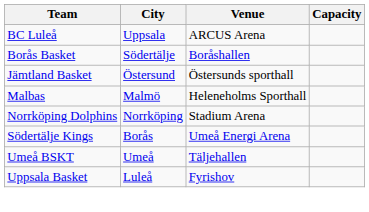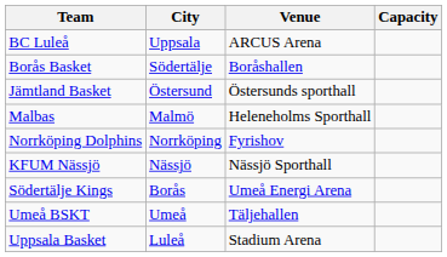Norrköping Dolphins | Venue: Stadium Arena -> Fyrishov
+ row: KFUM Nässjö | Nässjö | Nässjö Sporthall
Uppsala Basket | Venue: Fyrishov -> Stadium Arena
